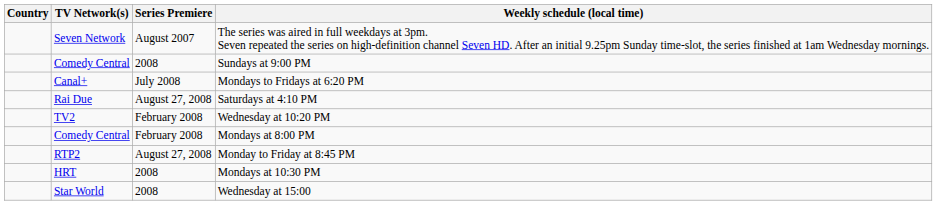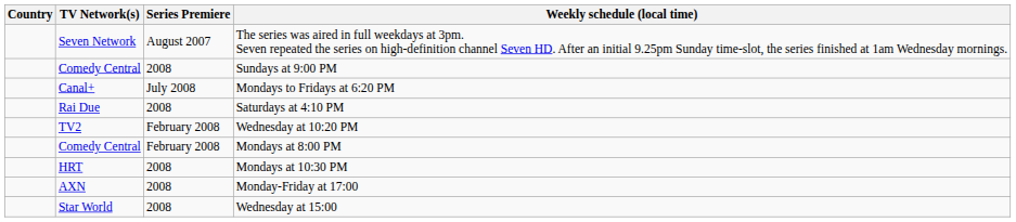Saturdays at 4:10 PM | Series Premiere: August 27, 2008 -> 2008
- row: RTP2 | August 27, 2008 | Monday to Friday at 8:45 PM
+ row: AXN | 2008 | Monday-Friday at 17:00
